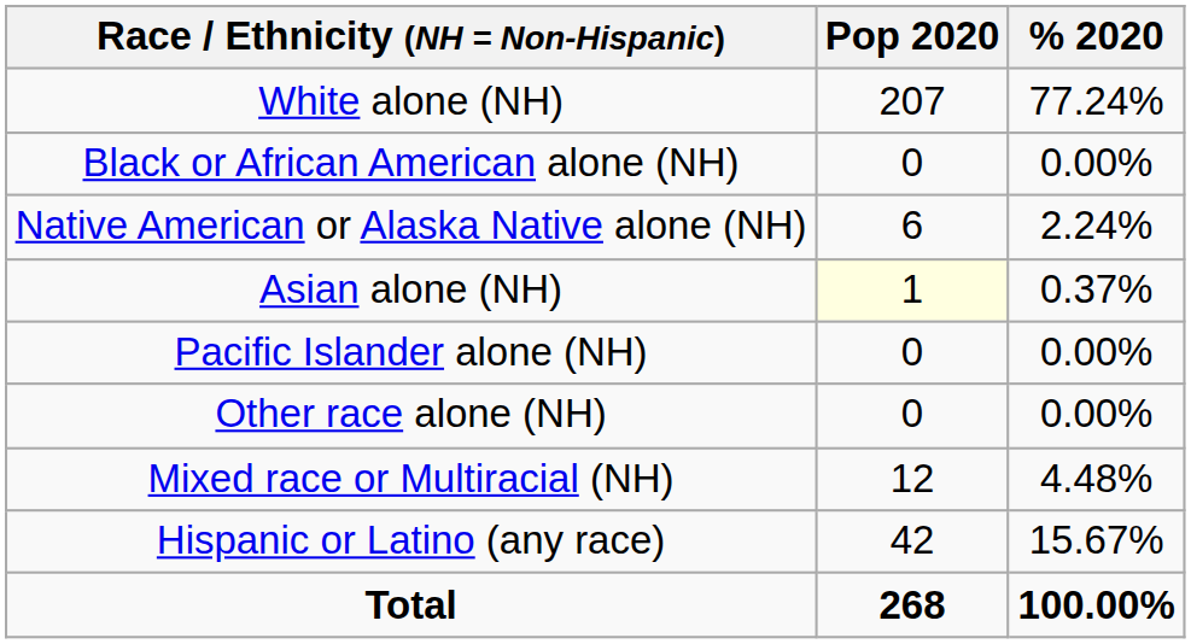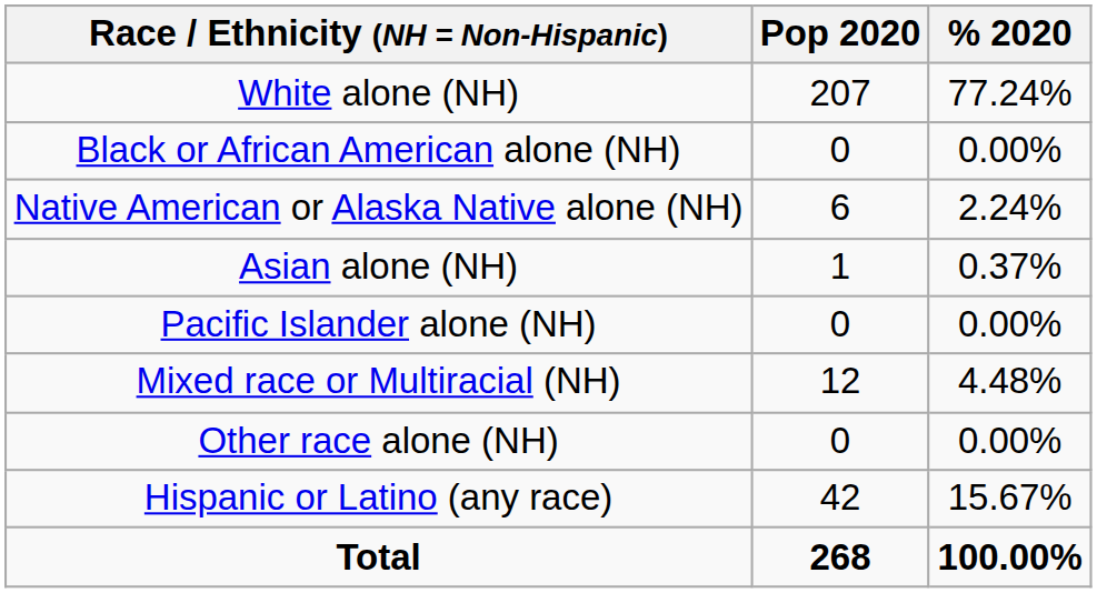Asian alone (NH) | Pop 2020: lightyellow background -> no background
rows swapped: Other race alone (NH) <-> Mixed race or Multiracial (NH)
